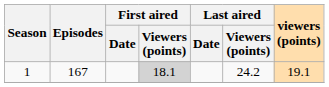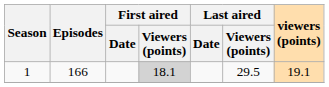1 | Episodes: 167 -> 166
1 | Last aired / Viewers (points): 24.2 -> 29.5
